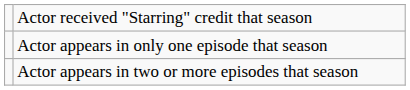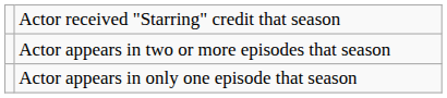rows swapped: Actor appears in two or more episodes that season <-> Actor appears in only one episode that season
